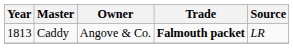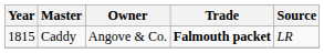Caddy | Year: 1813 -> 1815
